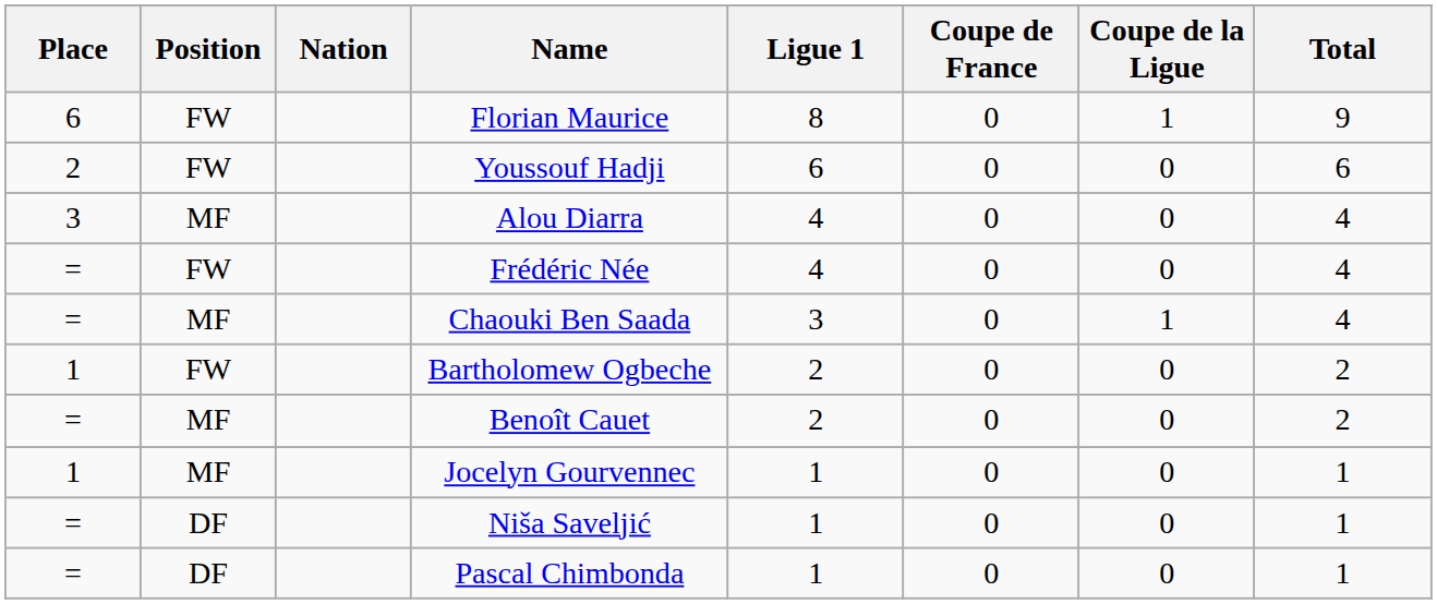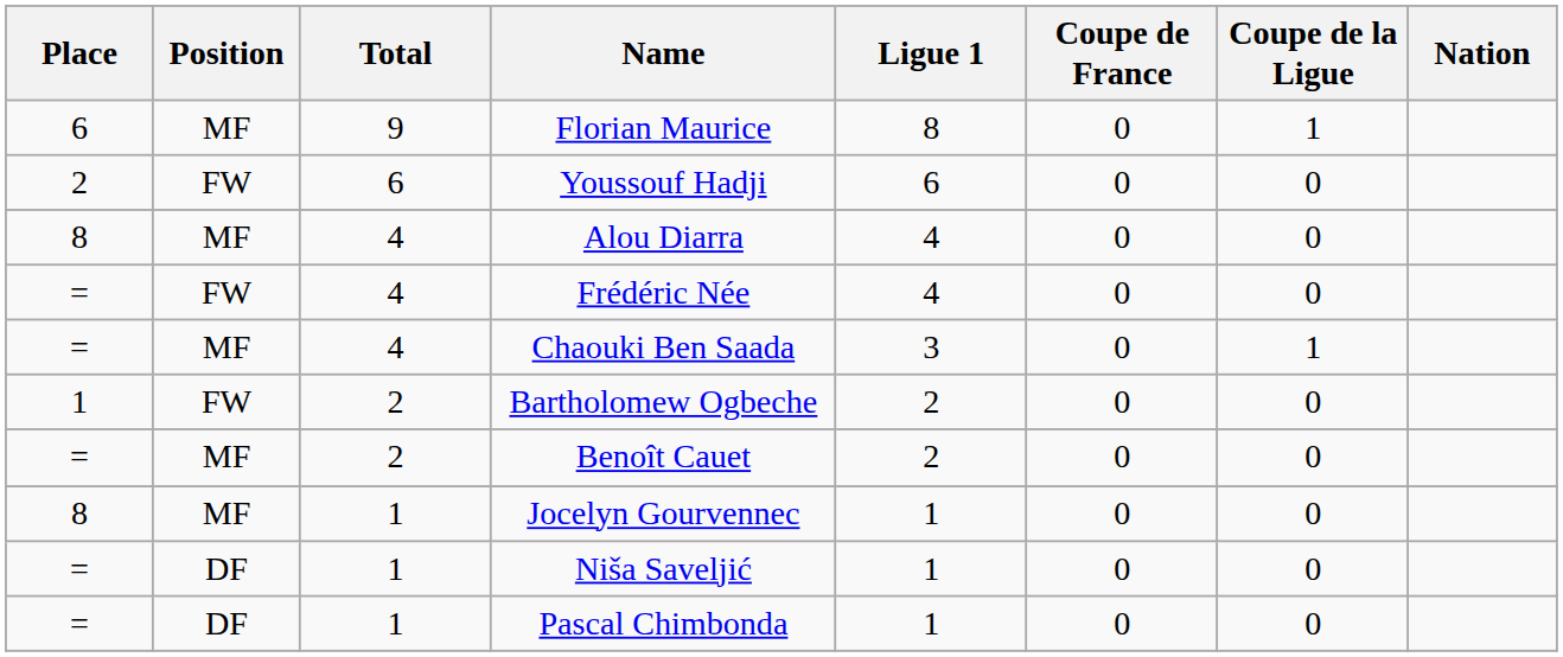columns swapped: Nation <-> Total
Florian Maurice | Position: FW -> MF
Alou Diarra | Place: 3 -> 8
Jocelyn Gourvennec | Place: 1 -> 8
